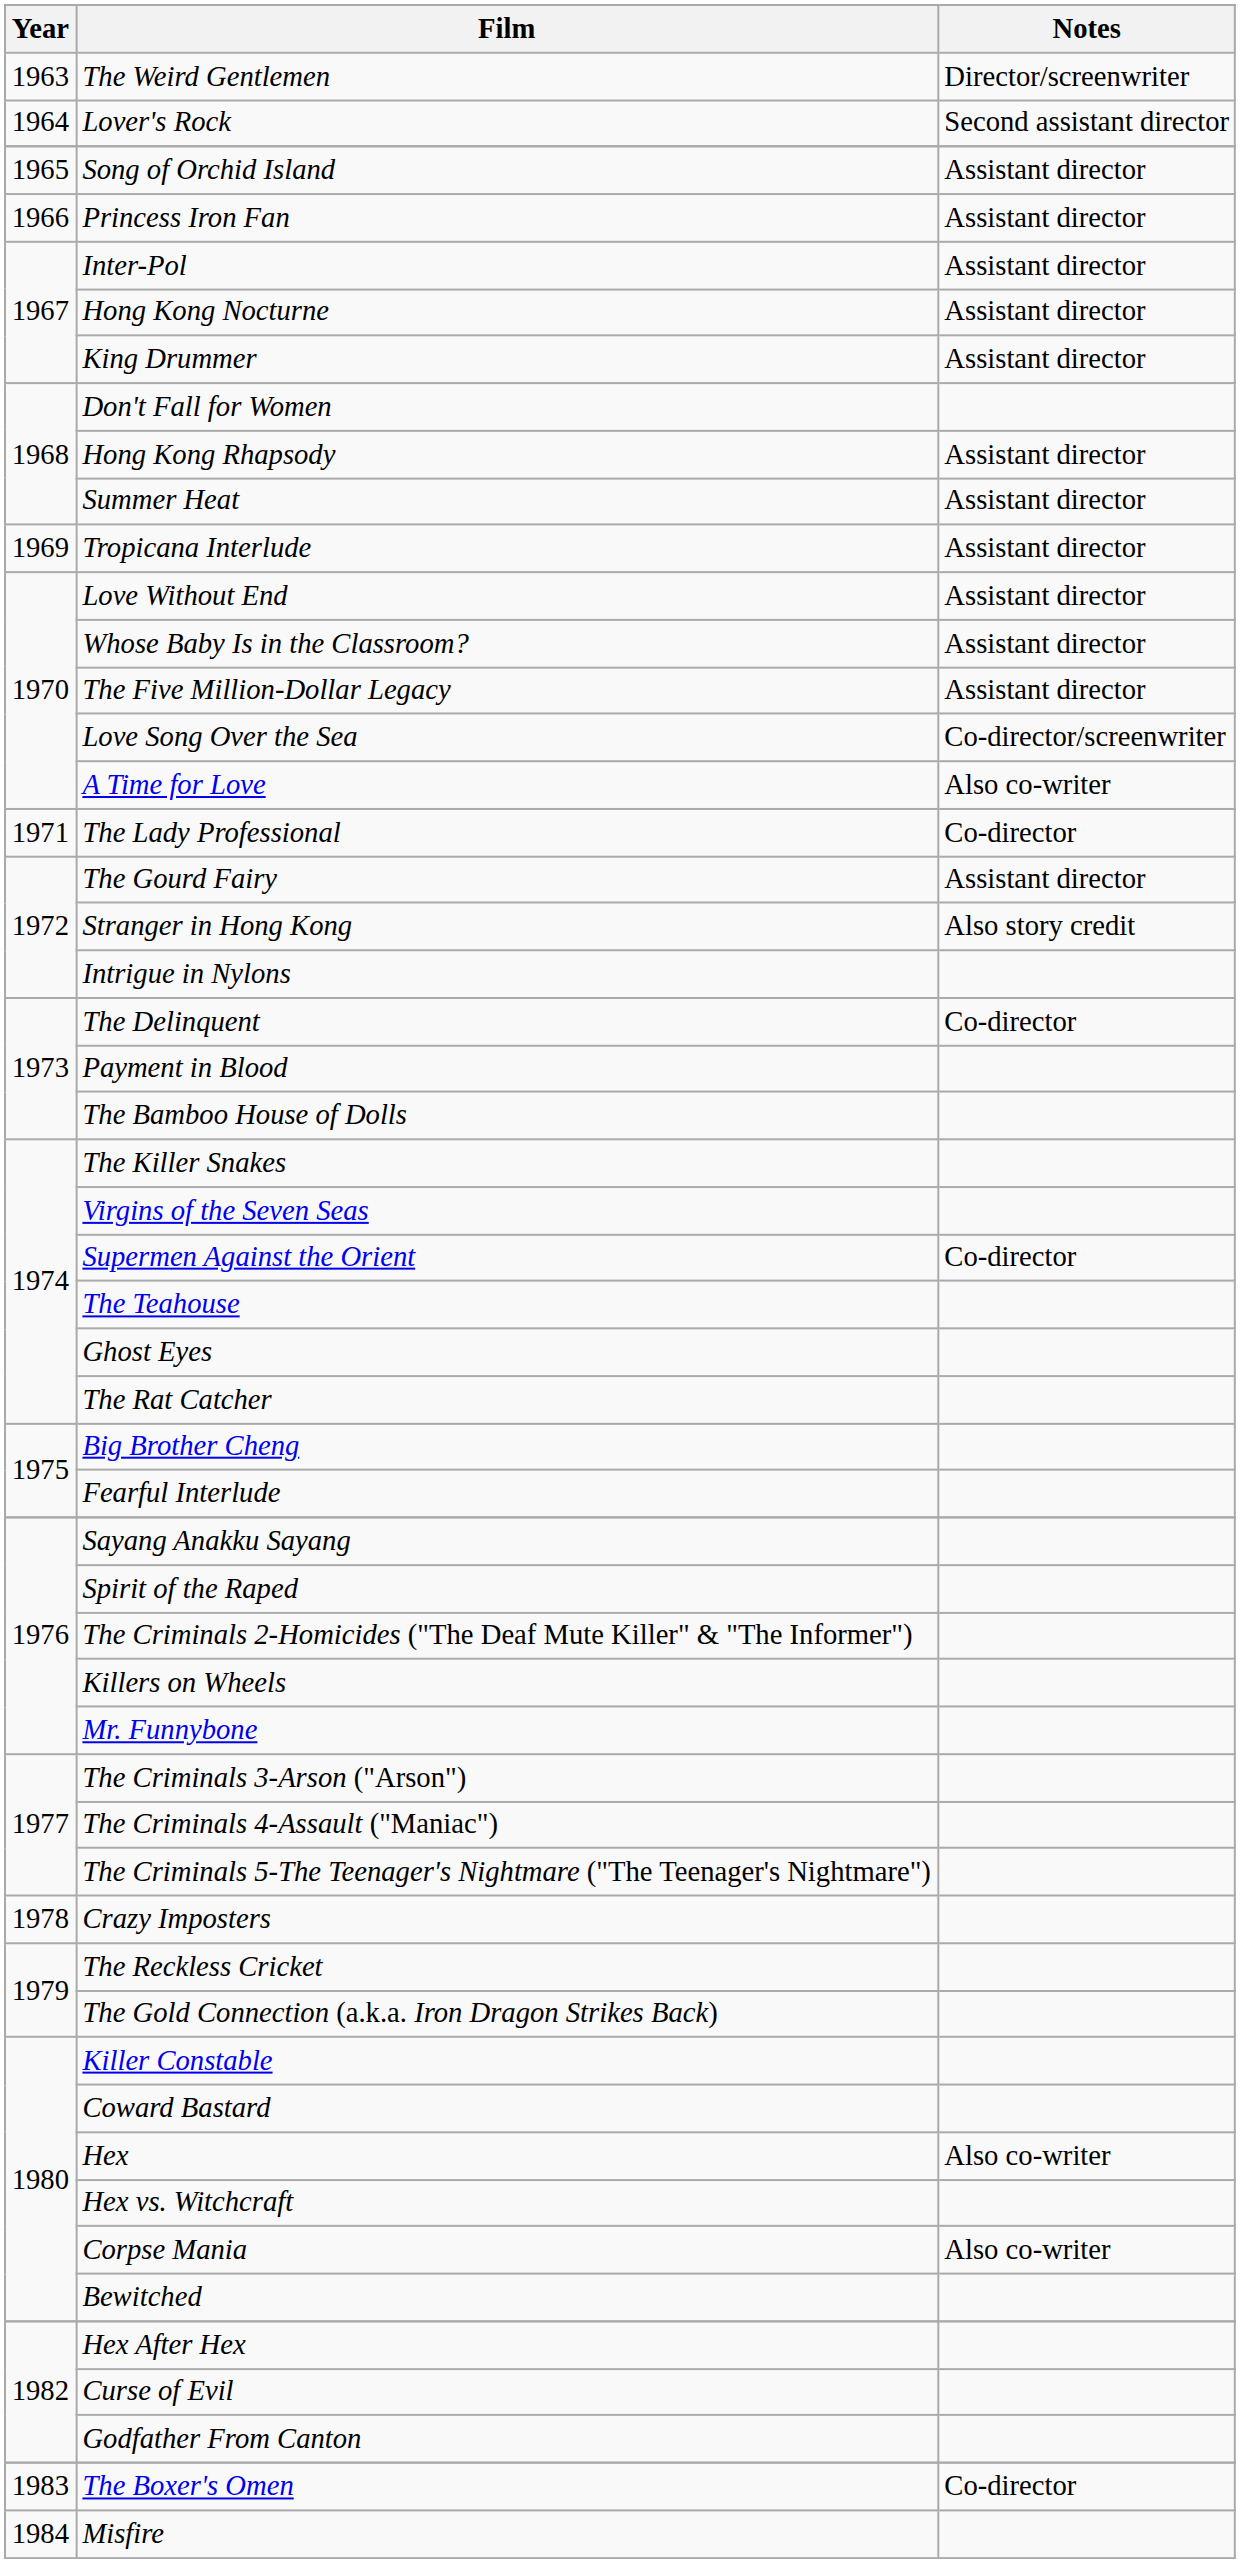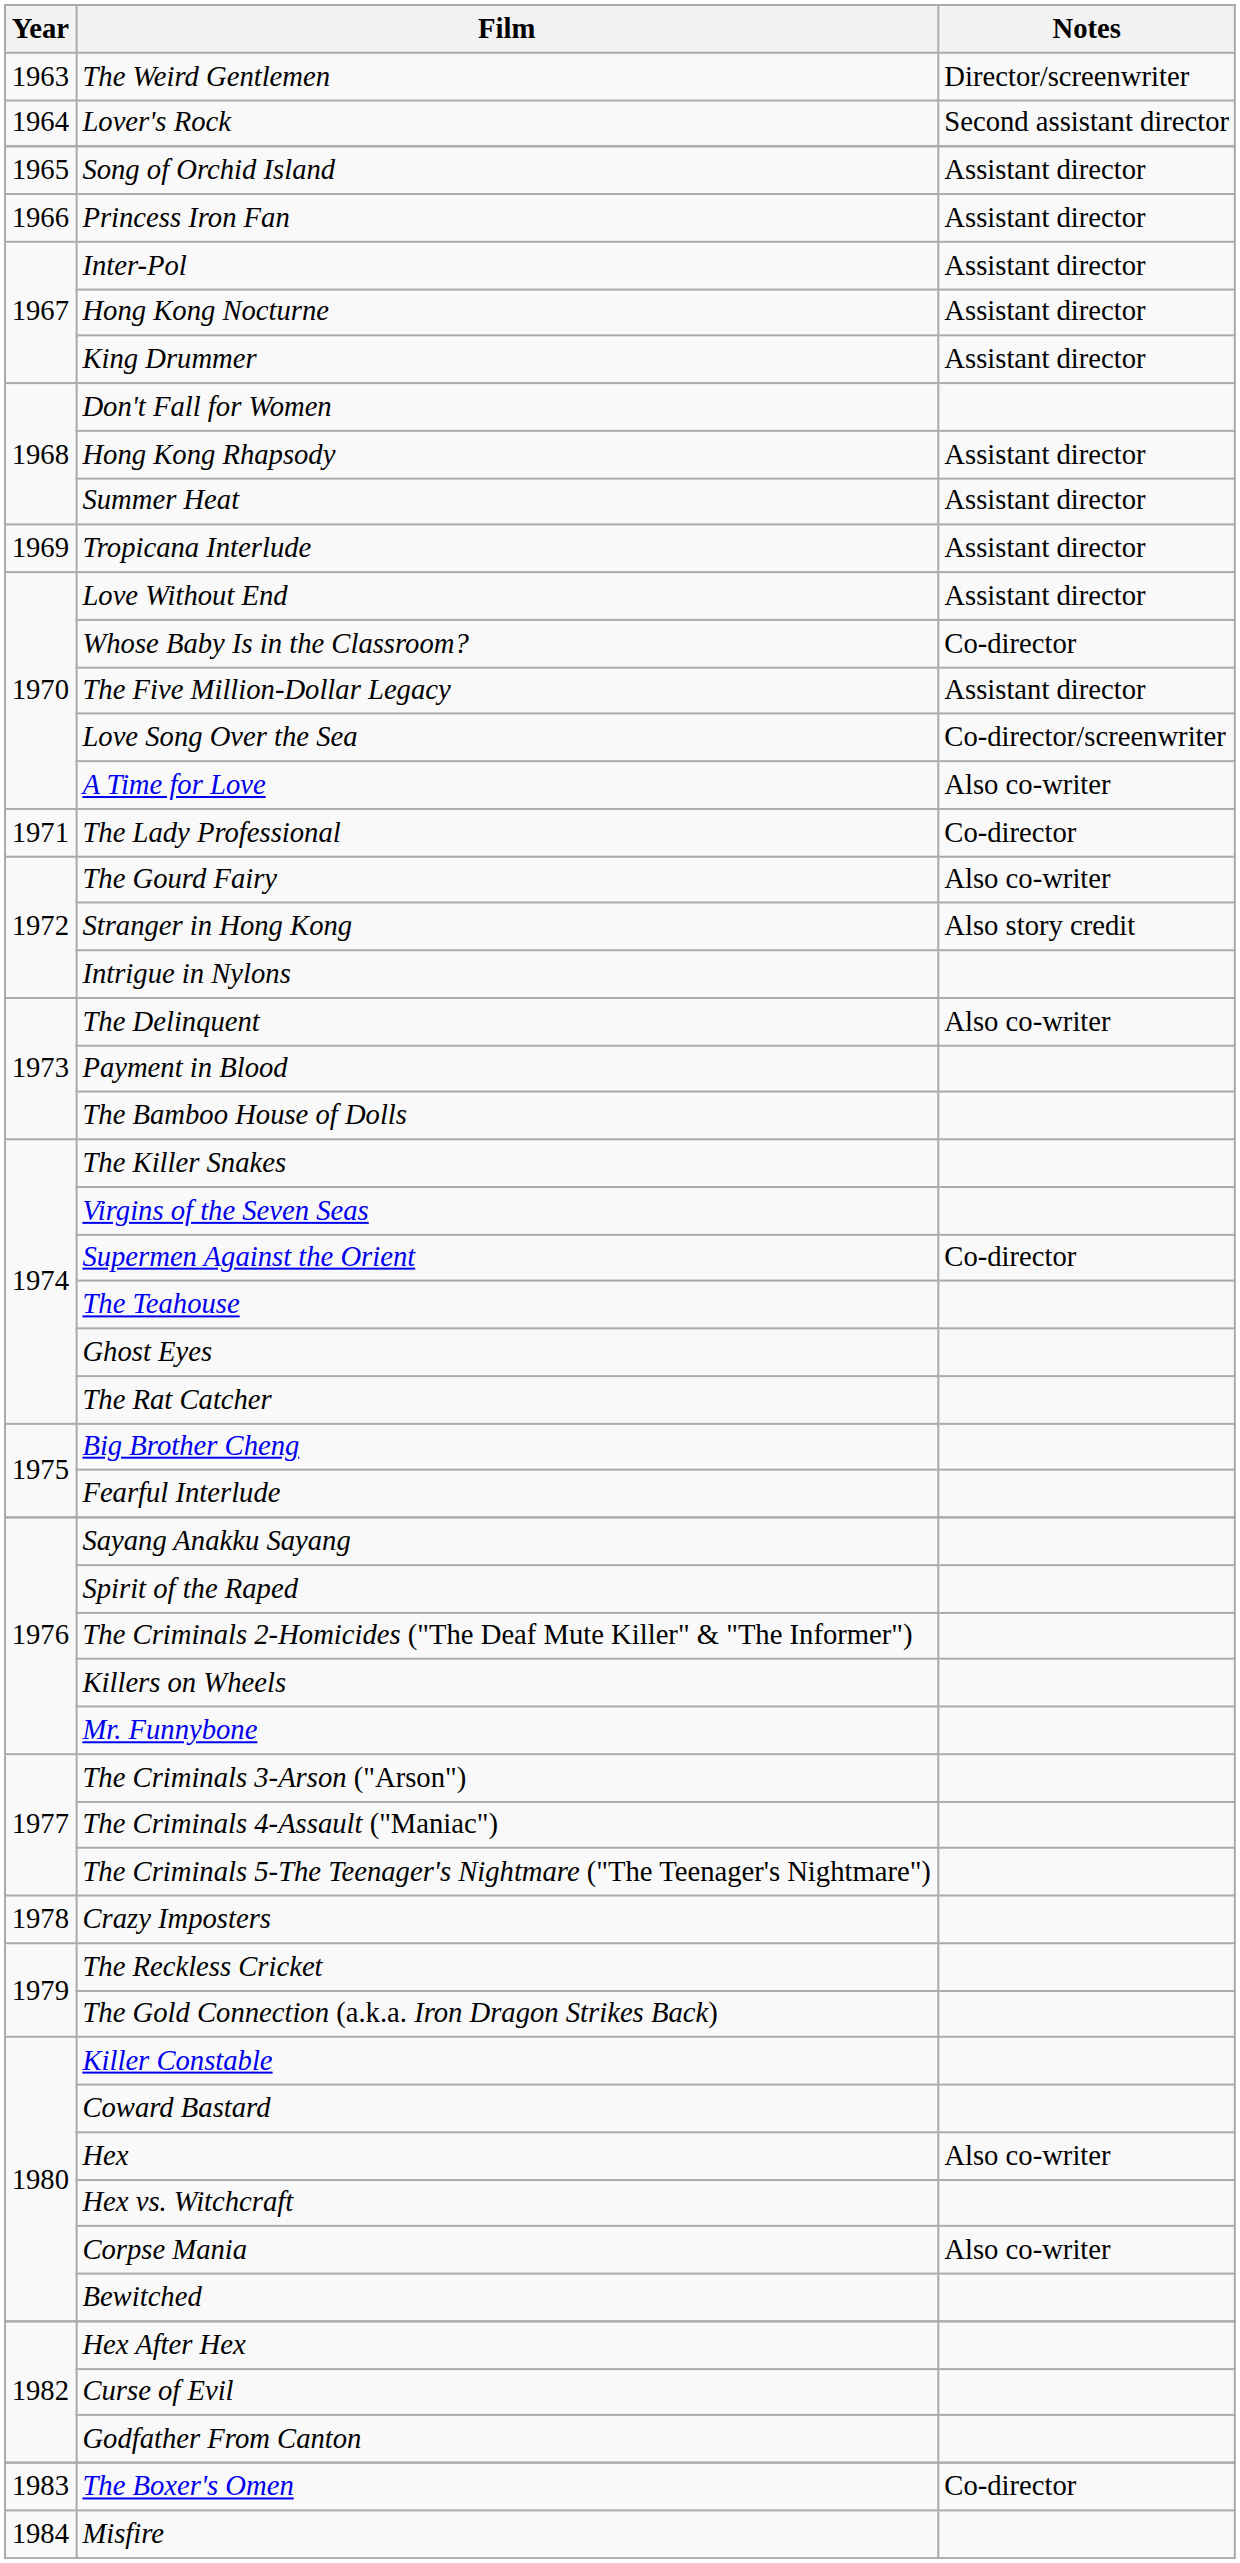Whose Baby Is in the Classroom? | Notes: Assistant director -> Co-director
The Gourd Fairy | Notes: Assistant director -> Also co-writer
The Delinquent | Notes: Co-director -> Also co-writer
